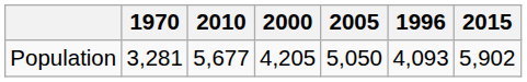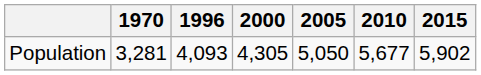columns swapped: 1996 <-> 2010
Population | 2000: 4,205 -> 4,305
